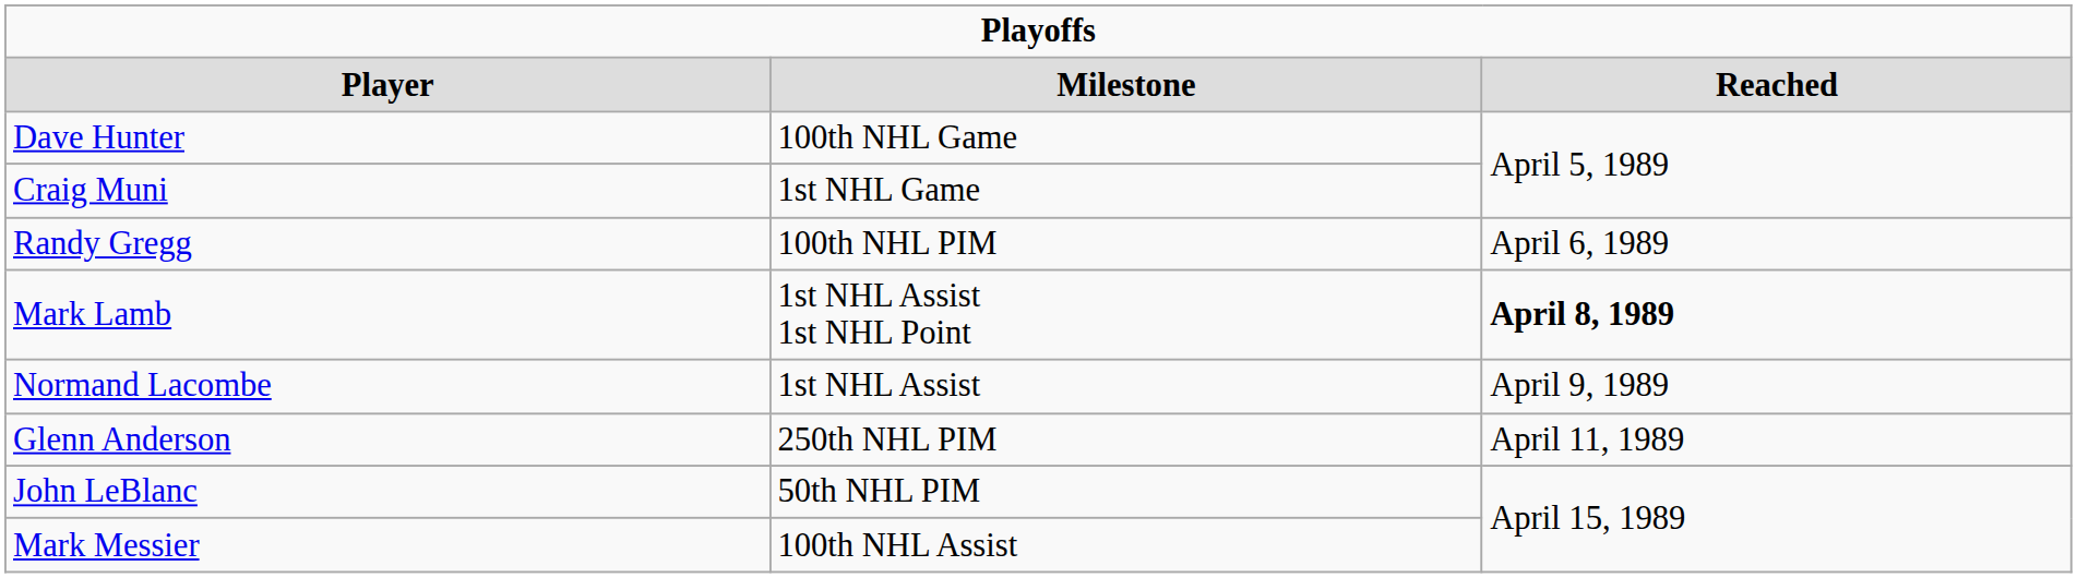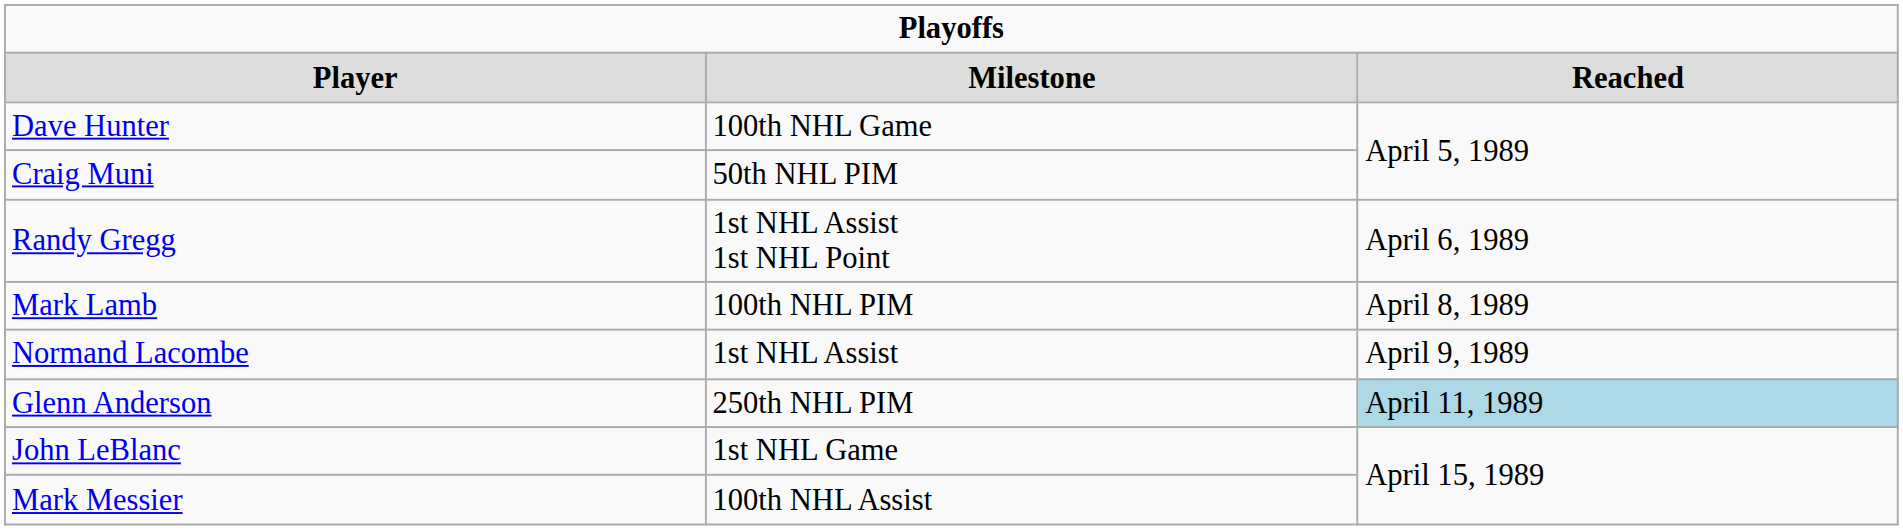Craig Muni | column 2: 1st NHL Game -> 50th NHL PIM
Randy Gregg | column 2: 100th NHL PIM -> 1st NHL Assist 1st NHL Point
Mark Lamb | column 2: 1st NHL Assist 1st NHL Point -> 100th NHL PIM
Mark Lamb | column 3: bold -> normal
Glenn Anderson | column 3: no background -> lightblue background
John LeBlanc | column 2: 50th NHL PIM -> 1st NHL Game
